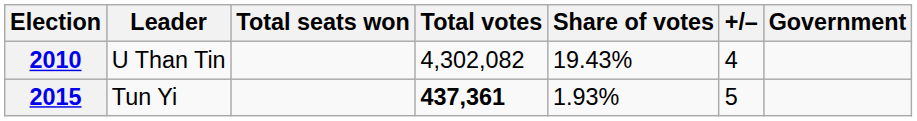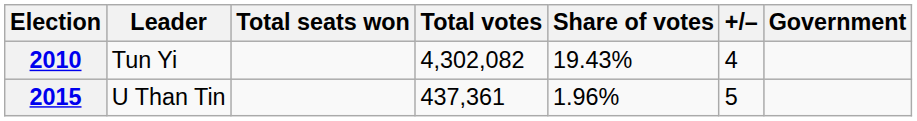2010 | Leader: U Than Tin -> Tun Yi
2015 | Leader: Tun Yi -> U Than Tin
2015 | Total votes: bold -> normal
2015 | Share of votes: 1.93% -> 1.96%
